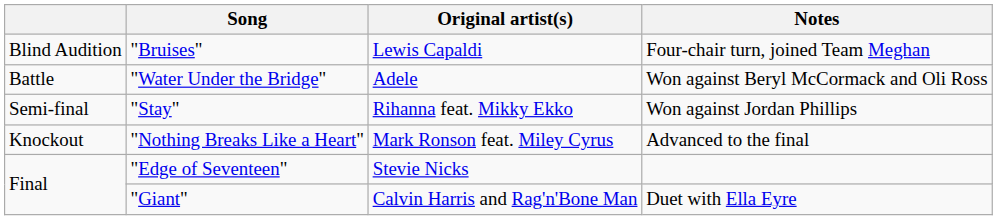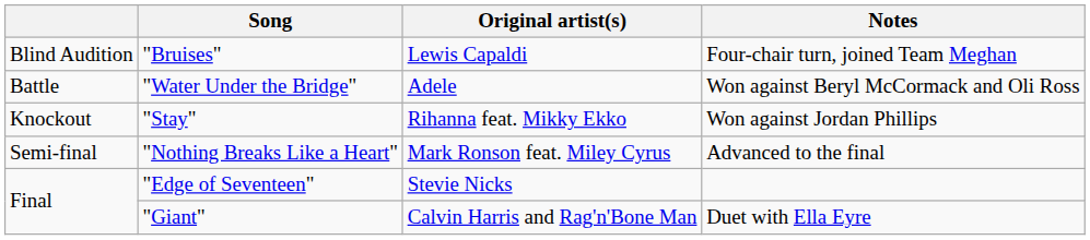"Stay" | column 1: Semi-final -> Knockout
"Nothing Breaks Like a Heart" | column 1: Knockout -> Semi-final
